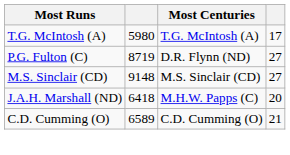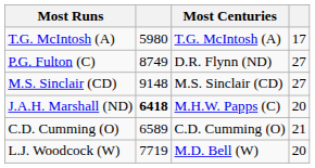P.G. Fulton (C) | column 2: 8719 -> 8749
J.A.H. Marshall (ND) | column 2: normal -> bold
+ row: L.J. Woodcock (W) | 7719 | M.D. Bell (W) | 20
